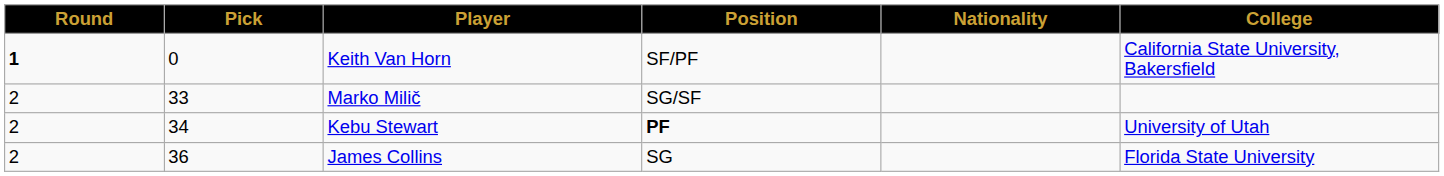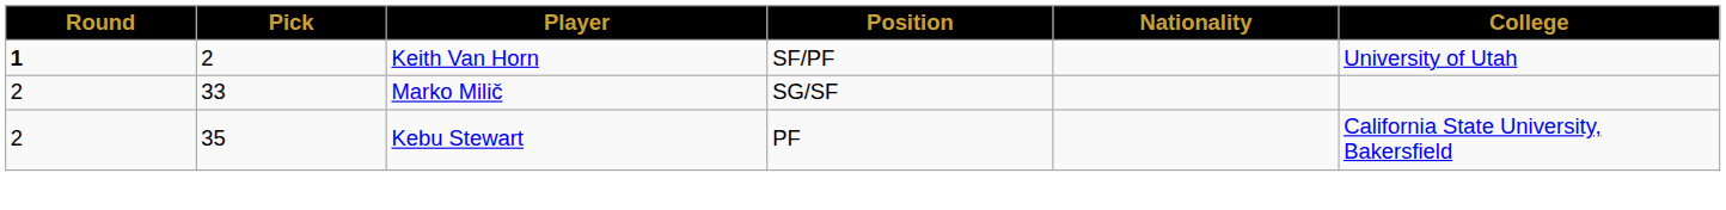Keith Van Horn | Pick: 0 -> 2
Keith Van Horn | College: California State University, Bakersfield -> University of Utah
Kebu Stewart | Pick: 34 -> 35
Kebu Stewart | Position: bold -> normal
Kebu Stewart | College: University of Utah -> California State University, Bakersfield
- row: 2 | 36 | James Collins | SG | Florida State University
